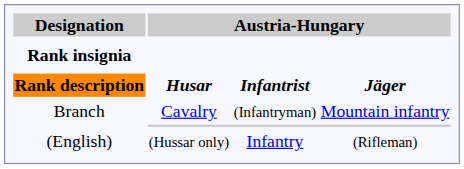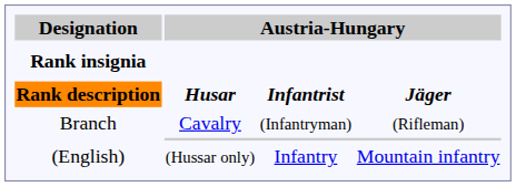Branch | Austria-Hungary / Jäger: Mountain infantry -> (Rifleman)
(English) | Austria-Hungary / Jäger: (Rifleman) -> Mountain infantry
